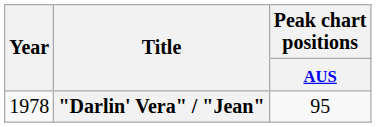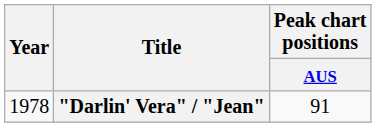"Darlin' Vera" / "Jean" | Peak chart positions / AUS: 95 -> 91
